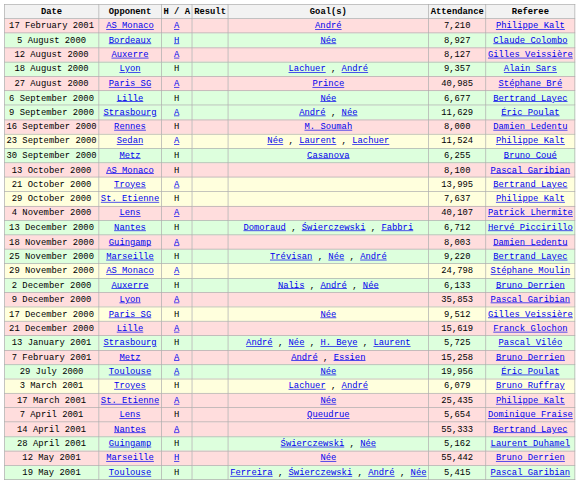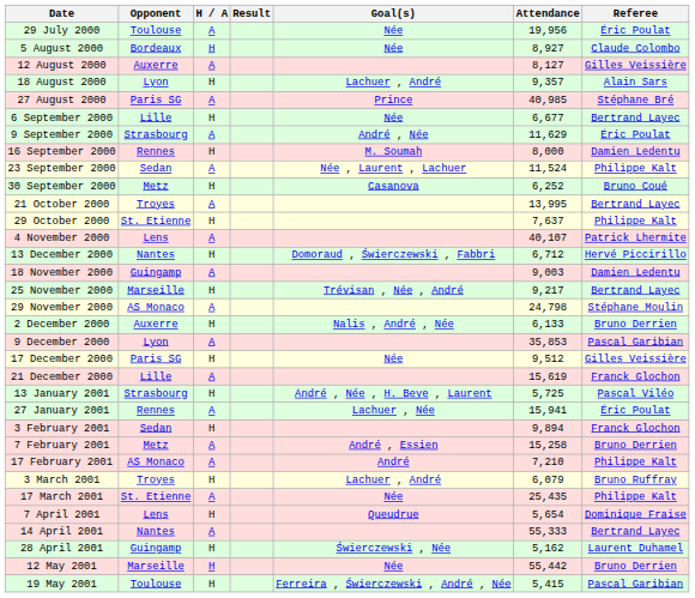rows swapped: 29 July 2000 <-> 17 February 2001
30 September 2000 | Attendance: 6,255 -> 6,252
- row: 13 October 2000 | AS Monaco | H | 8,100 | Pascal Garibian
18 November 2000 | Attendance: 8,003 -> 9,003
25 November 2000 | Attendance: 9,220 -> 9,217
+ row: 27 January 2001 | Rennes | A | Lachuer , Née | 15,941 | Éric Poulat
+ row: 3 February 2001 | Sedan | H | 9,894 | Franck Glochon
